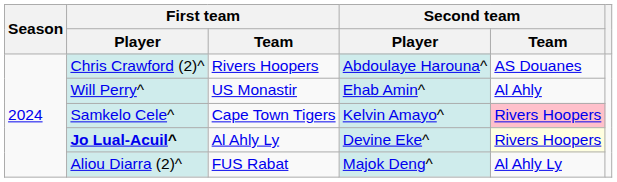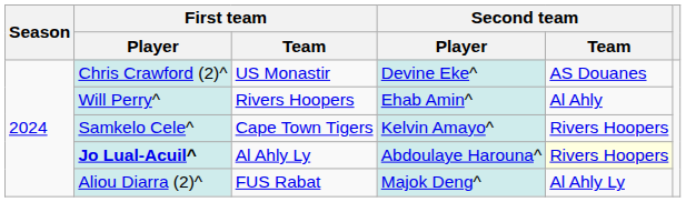Chris Crawford (2)^ | First team / Team: Rivers Hoopers -> US Monastir
Chris Crawford (2)^ | Second team / Player: Abdoulaye Harouna^ -> Devine Eke^
Will Perry^ | First team / Team: US Monastir -> Rivers Hoopers
Samkelo Cele^ | Second team / Team: pink background -> no background
Jo Lual-Acuil^ | Second team / Player: Devine Eke^ -> Abdoulaye Harouna^
